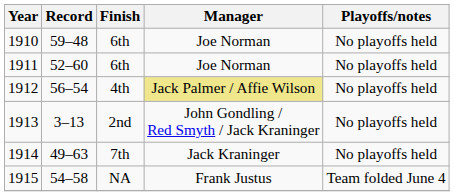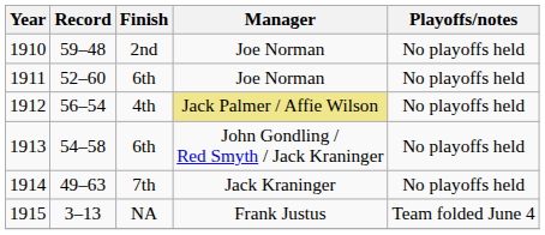1910 | Finish: 6th -> 2nd
1913 | Record: 3–13 -> 54–58
1913 | Finish: 2nd -> 6th
1915 | Record: 54–58 -> 3–13
